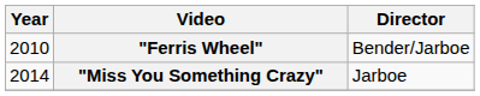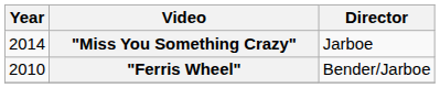rows swapped: "Ferris Wheel" <-> "Miss You Something Crazy"
